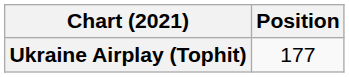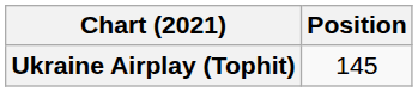Ukraine Airplay (Tophit) | Position: 177 -> 145
